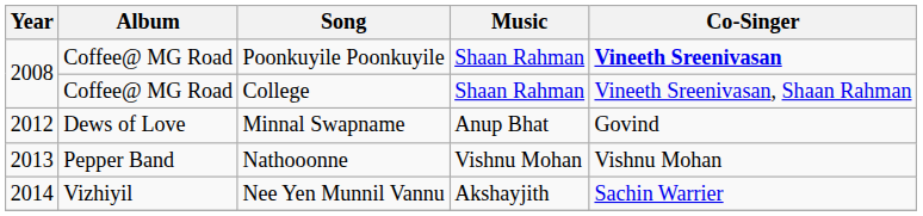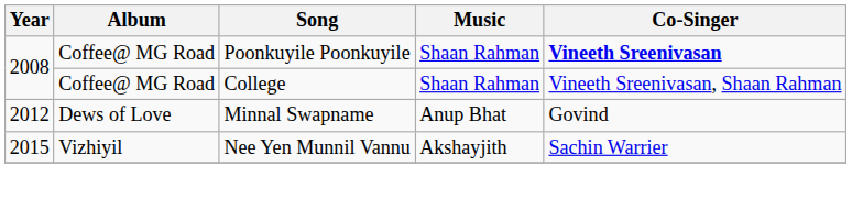- row: 2013 | Pepper Band | Nathooonne | Vishnu Mohan | Vishnu Mohan
Nee Yen Munnil Vannu | Year: 2014 -> 2015
